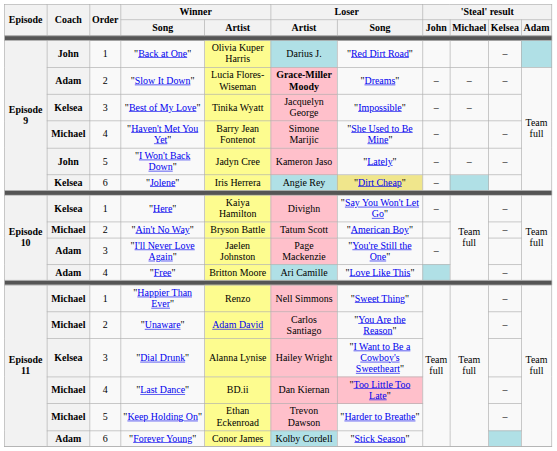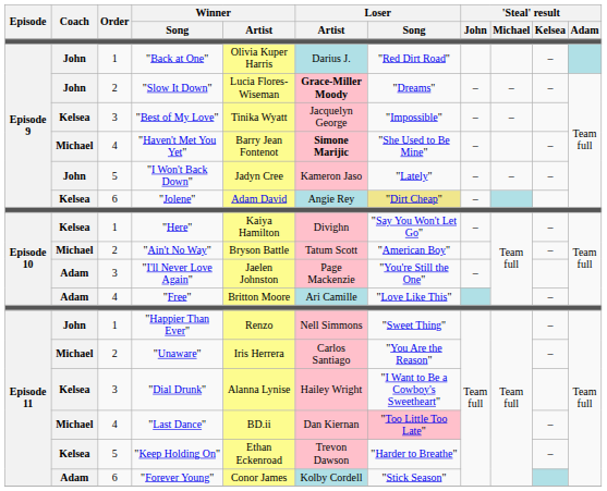"Slow It Down" | Coach: Adam -> John
"Haven't Met You Yet" | Loser / Artist: normal -> bold
"Jolene" | Winner / Artist: Iris Herrera -> Adam David
"Happier Than Ever" | Coach: Michael -> John
"Unaware" | Winner / Artist: Adam David -> Iris Herrera
"Keep Holding On" | Coach: Michael -> Kelsea
